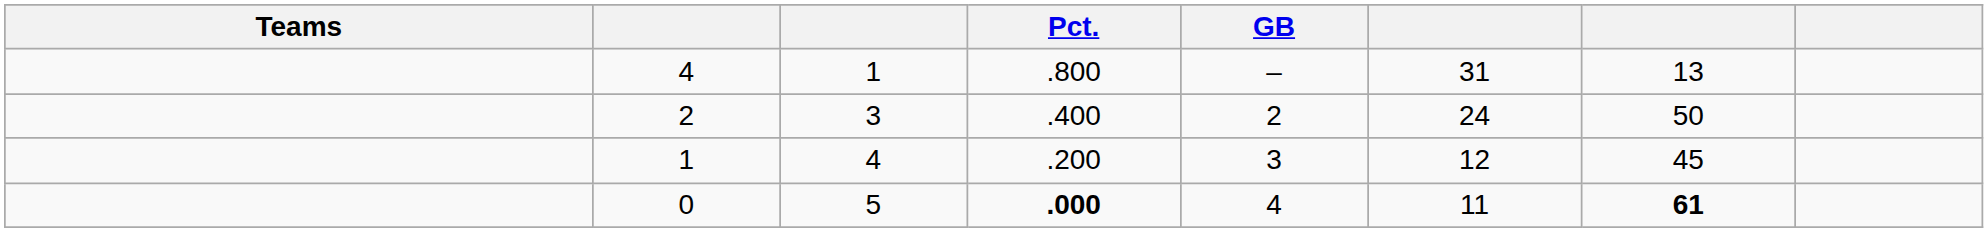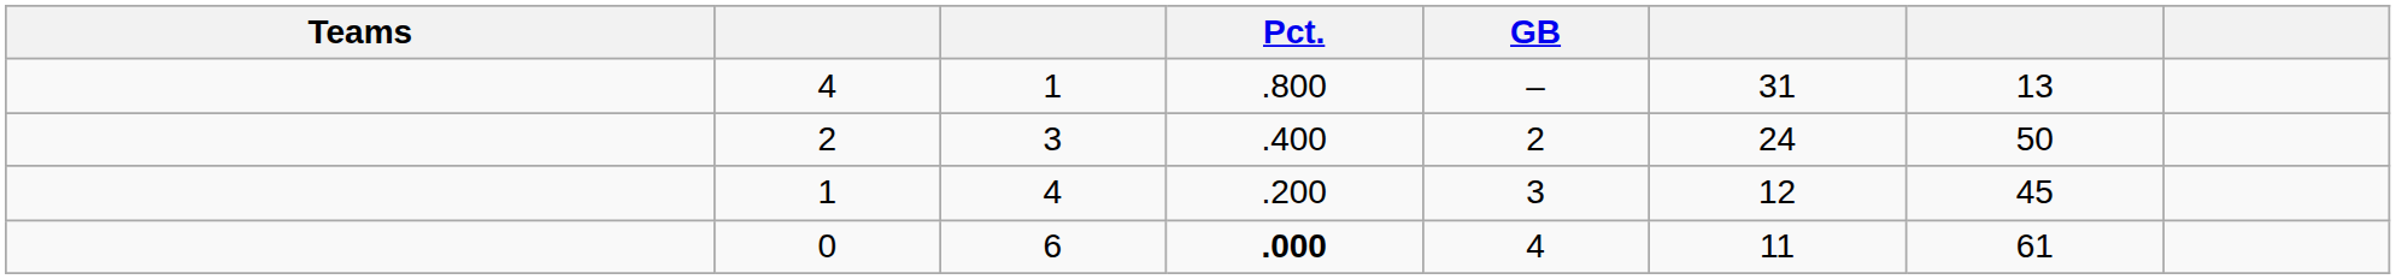0 | column 3: 5 -> 6
0 | column 7: bold -> normal
